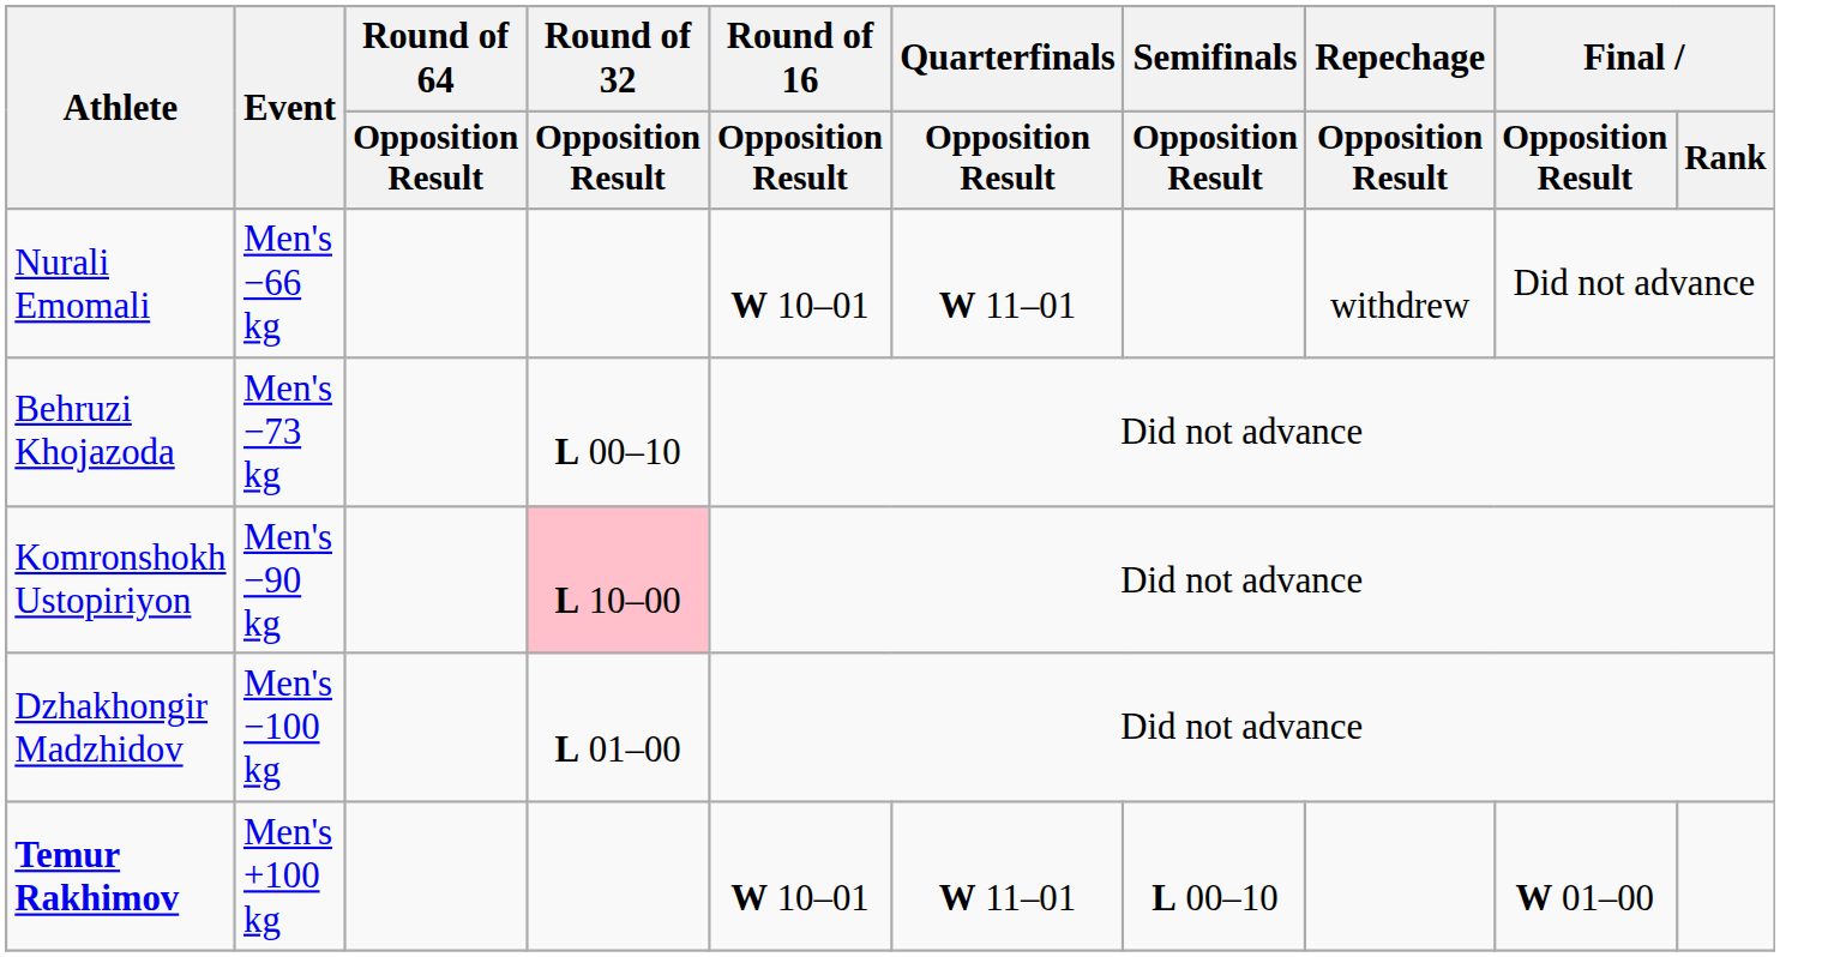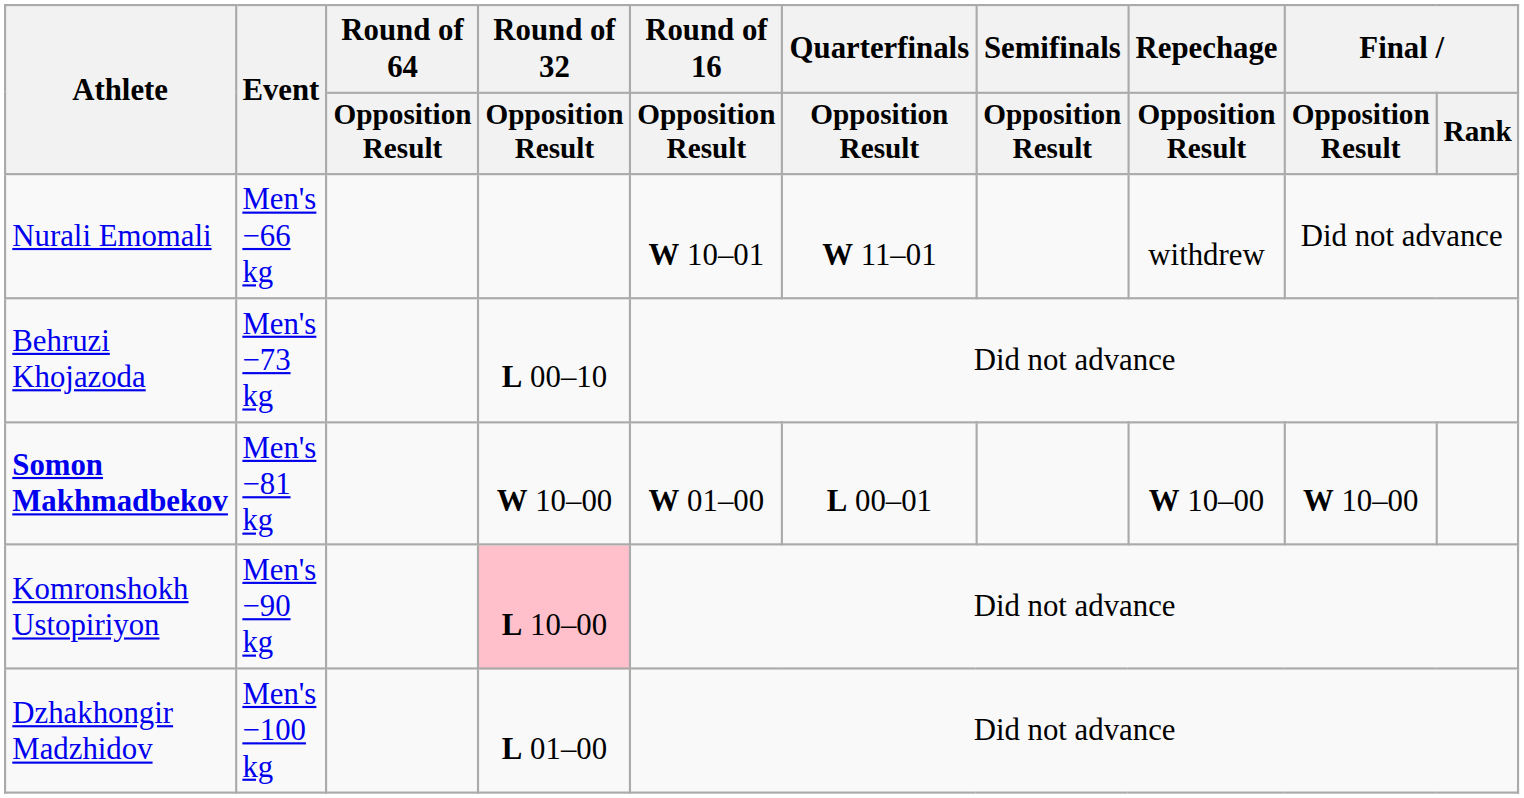+ row: Somon Makhmadbekov | Men's −81 kg | W 10–00 | W 01–00 | L 00–01 | W 10–00 | W 10–00
- row: Temur Rakhimov | Men's +100 kg | W 10–01 | W 11–01 | L 00–10 | W 01–00
